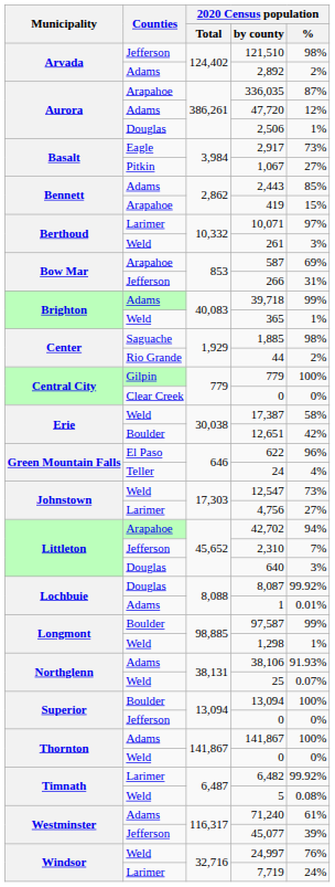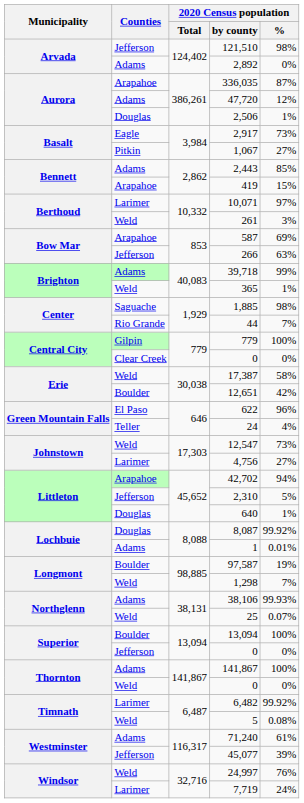2,892 | 2020 Census population / %: 2% -> 0%
266 | 2020 Census population / %: 31% -> 63%
44 | 2020 Census population / %: 2% -> 7%
2,310 | 2020 Census population / %: 7% -> 5%
640 | 2020 Census population / %: 3% -> 1%
97,587 | 2020 Census population / %: 99% -> 19%
1,298 | 2020 Census population / %: 1% -> 7%
38,106 | 2020 Census population / %: 91.93% -> 99.93%
